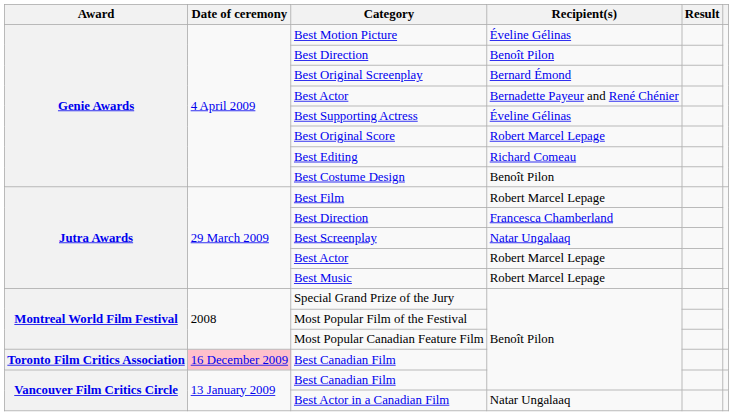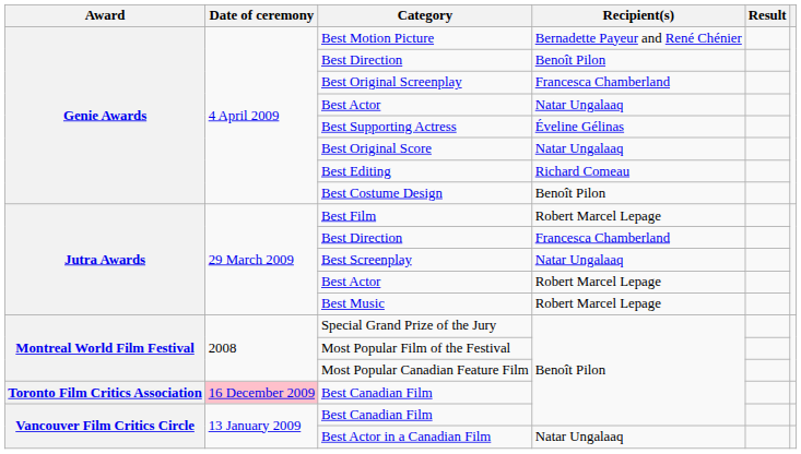Best Motion Picture | Recipient(s): Éveline Gélinas -> Bernadette Payeur and René Chénier
Best Original Screenplay | Recipient(s): Bernard Émond -> Francesca Chamberland
Genie Awards / Best Actor | Recipient(s): Bernadette Payeur and René Chénier -> Natar Ungalaaq
Best Original Score | Recipient(s): Robert Marcel Lepage -> Natar Ungalaaq
